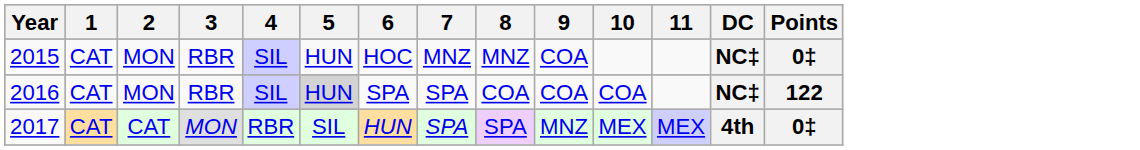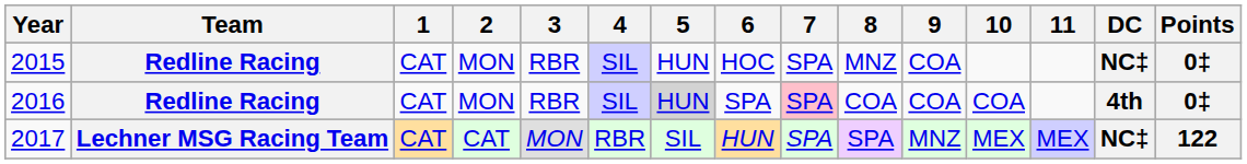+ column: Team | Redline Racing | Redline Racing | Lechner MSG Racing Team
2015 | 7: MNZ -> SPA
2016 | 7: no background -> pink background
2016 | DC: NC‡ -> 4th
2016 | Points: 122 -> 0‡
2017 | DC: 4th -> NC‡
2017 | Points: 0‡ -> 122
